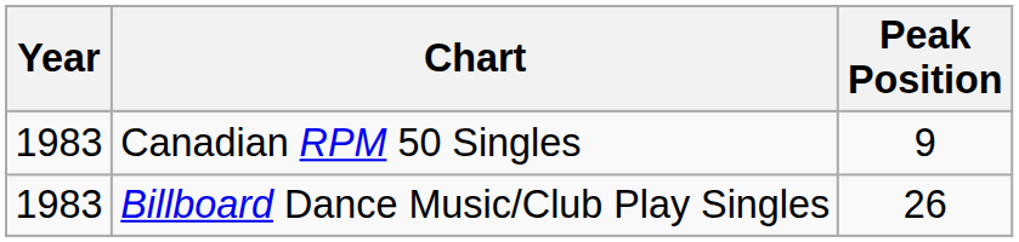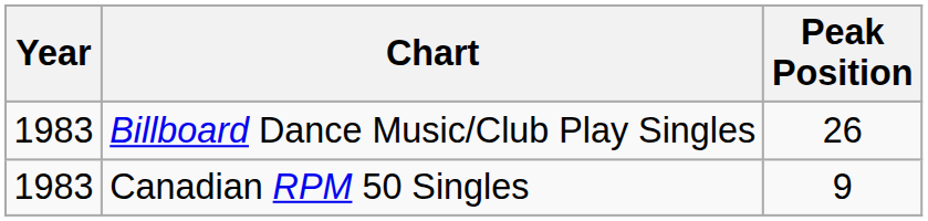rows swapped: Canadian RPM 50 Singles <-> Billboard Dance Music/Club Play Singles
